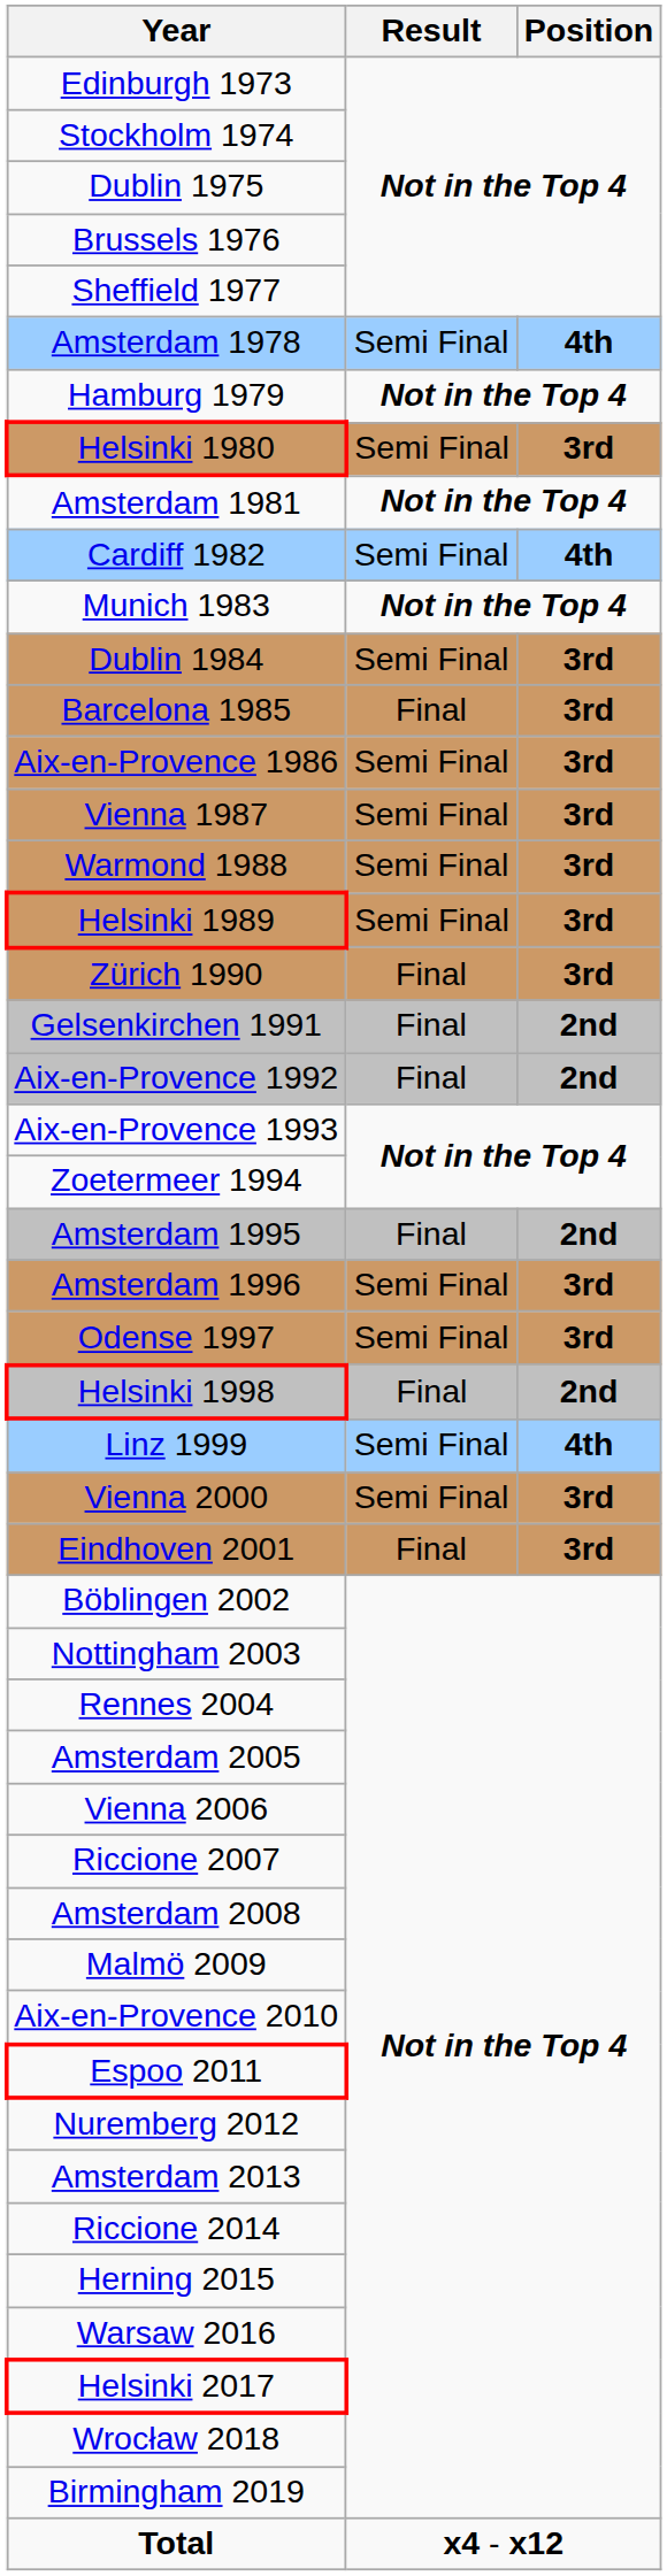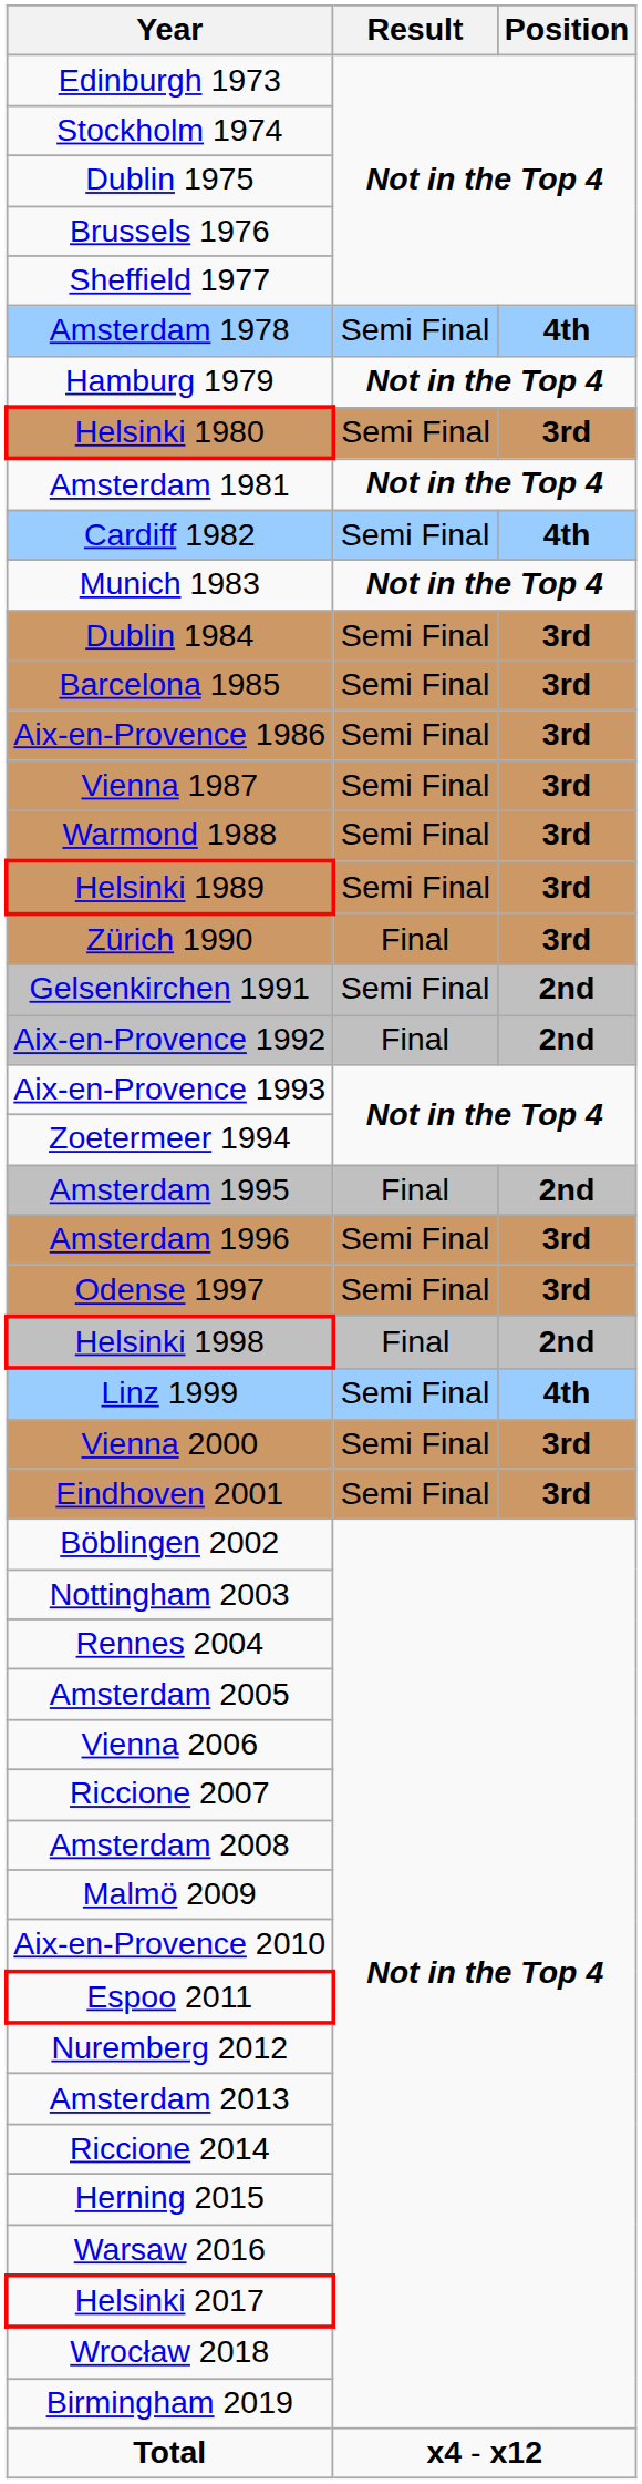Barcelona 1985 | Result: Final -> Semi Final
Gelsenkirchen 1991 | Result: Final -> Semi Final
Eindhoven 2001 | Result: Final -> Semi Final
